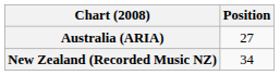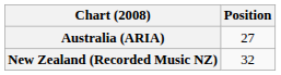New Zealand (Recorded Music NZ) | Position: 34 -> 32
